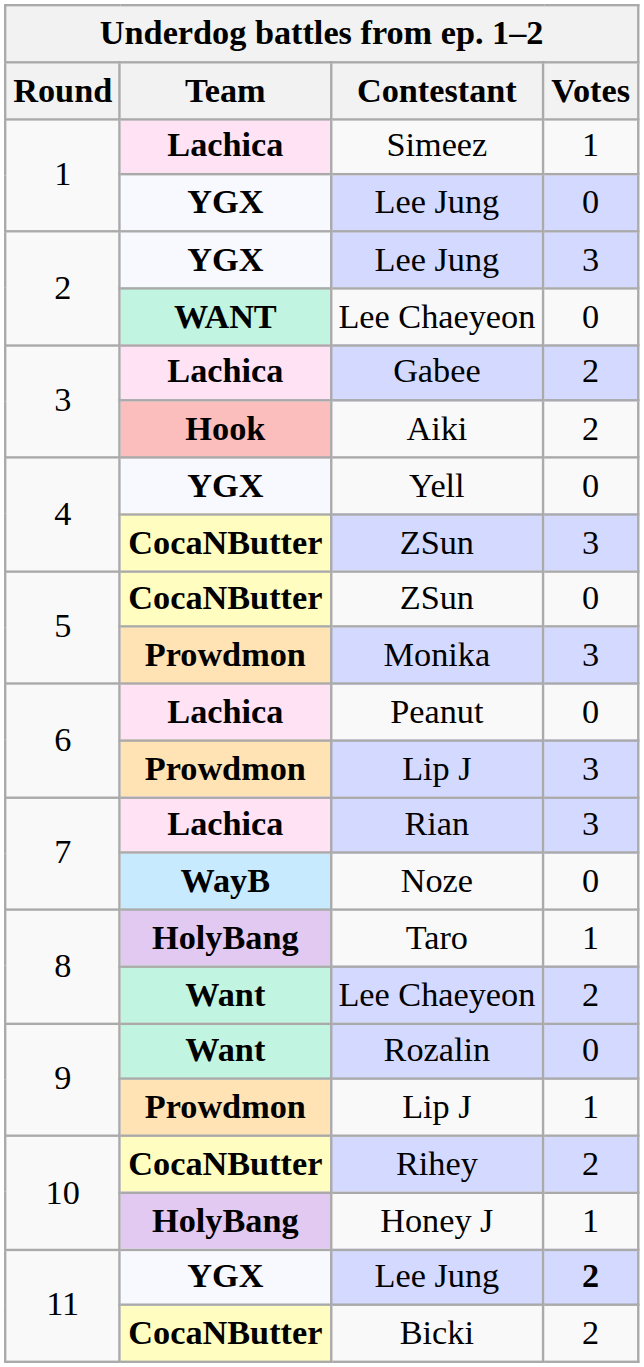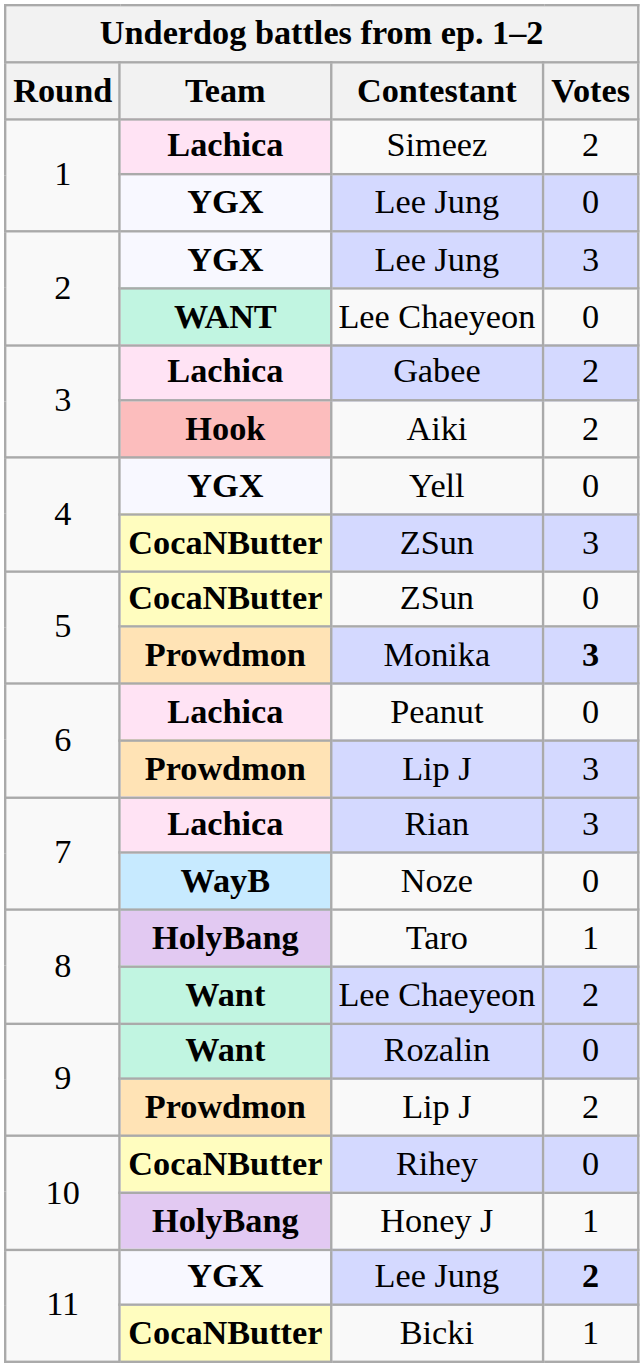Simeez | Votes: 1 -> 2
Monika | Votes: normal -> bold
9 / Lip J | Votes: 1 -> 2
Rihey | Votes: 2 -> 0
Bicki | Votes: 2 -> 1
